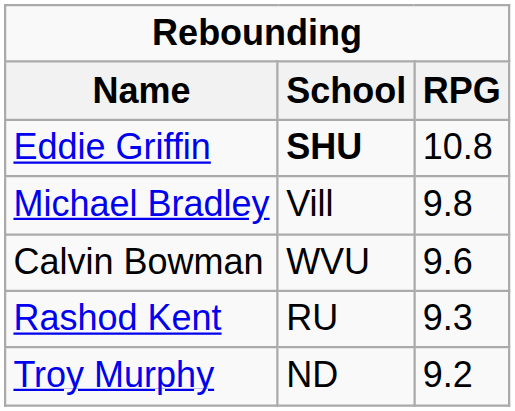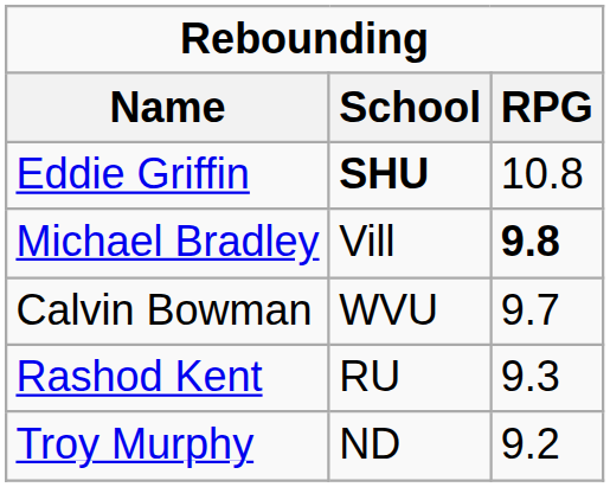Michael Bradley | RPG: normal -> bold
Calvin Bowman | RPG: 9.6 -> 9.7
